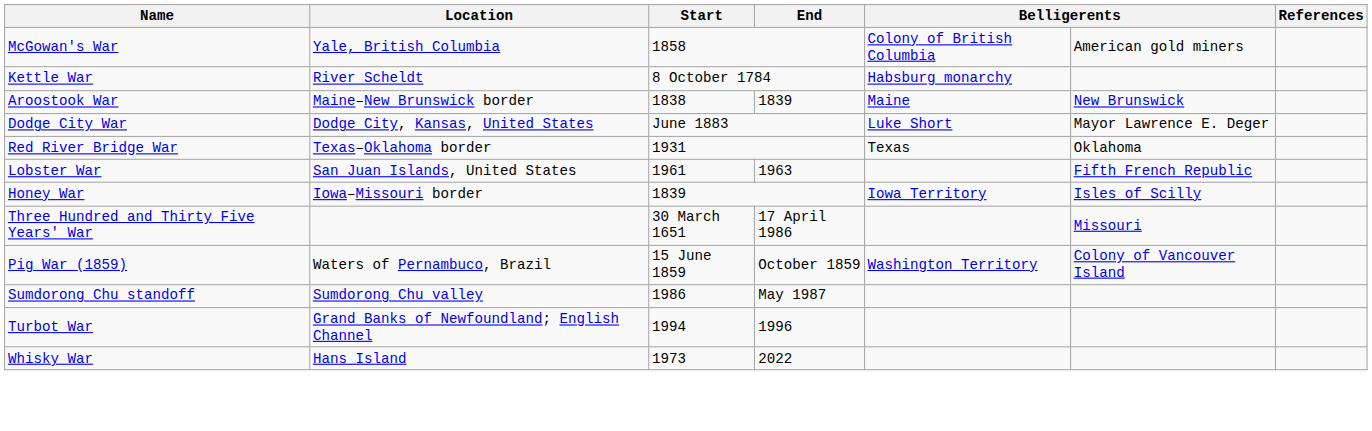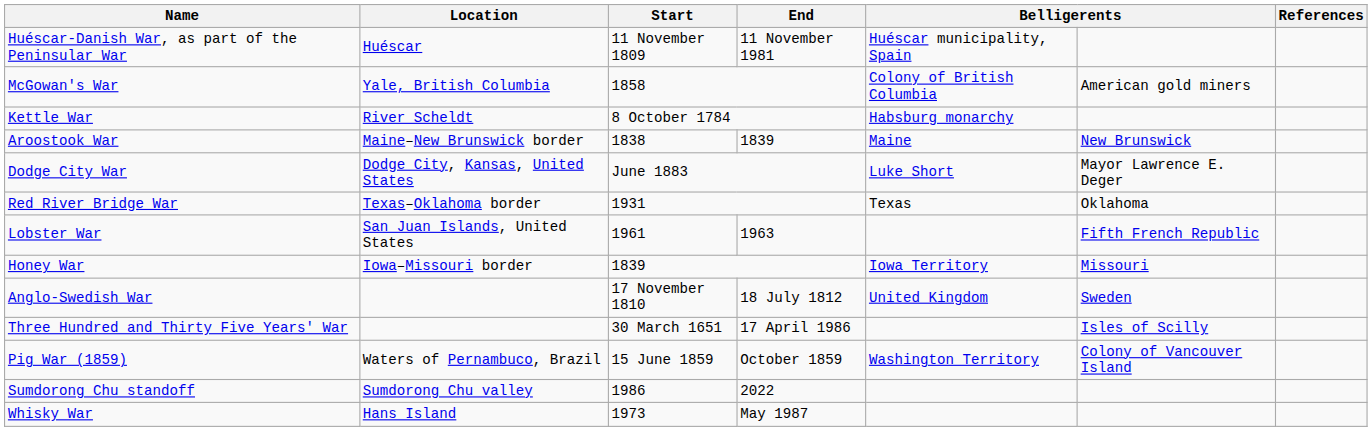+ row: Huéscar-Danish War, as part of the Peninsular War | Huéscar | 11 November 1809 | 11 November 1981 | Huéscar municipality, Spain
Honey War | column 6: Isles of Scilly -> Missouri
+ row: Anglo-Swedish War | 17 November 1810 | 18 July 1812 | United Kingdom | Sweden
Three Hundred and Thirty Five Years' War | column 6: Missouri -> Isles of Scilly
Sumdorong Chu standoff | End: May 1987 -> 2022
- row: Turbot War | Grand Banks of Newfoundland; English Channel | 1994 | 1996
Whisky War | End: 2022 -> May 1987
